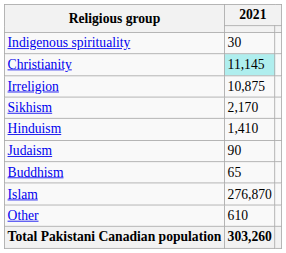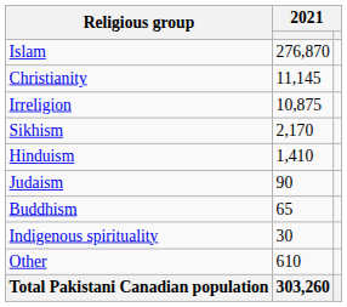rows swapped: Islam <-> Indigenous spirituality
Christianity | column 2: paleturquoise background -> no background
